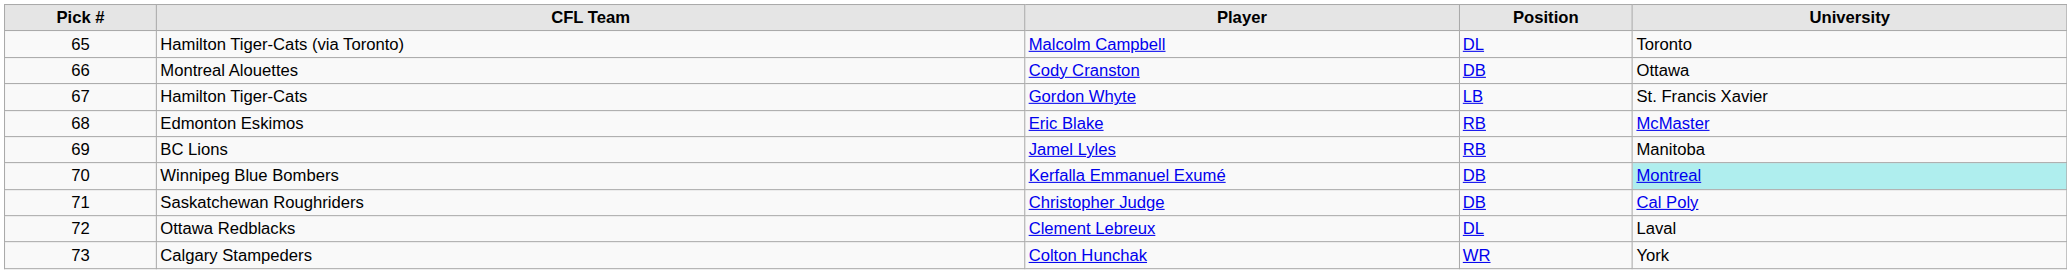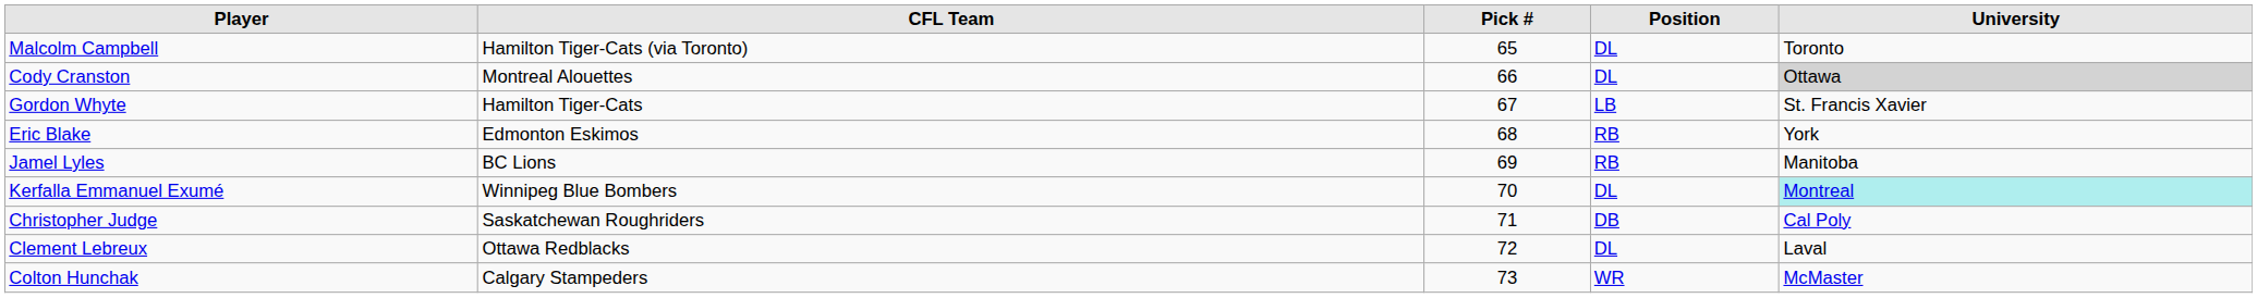columns swapped: Pick # <-> Player
Montreal Alouettes | Position: DB -> DL
Montreal Alouettes | University: no background -> lightgrey background
Edmonton Eskimos | University: McMaster -> York
Winnipeg Blue Bombers | Position: DB -> DL
Calgary Stampeders | University: York -> McMaster
